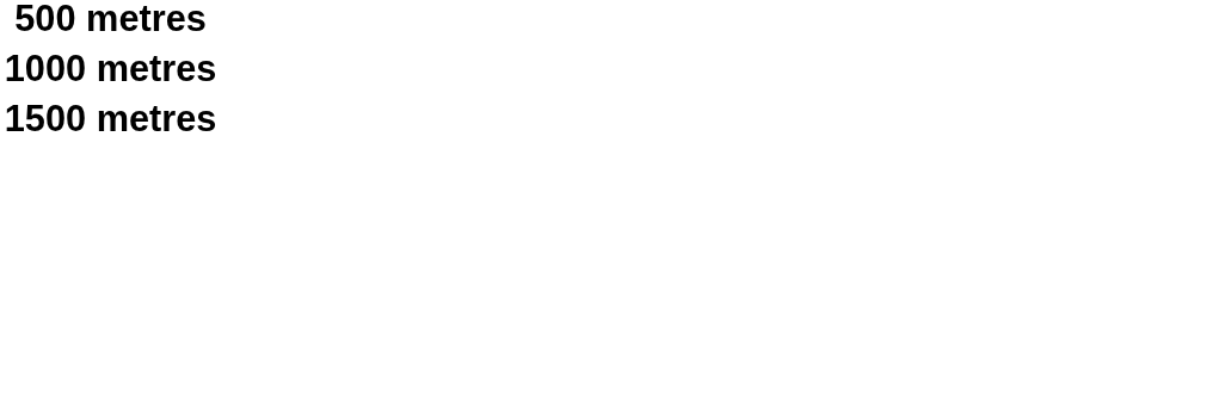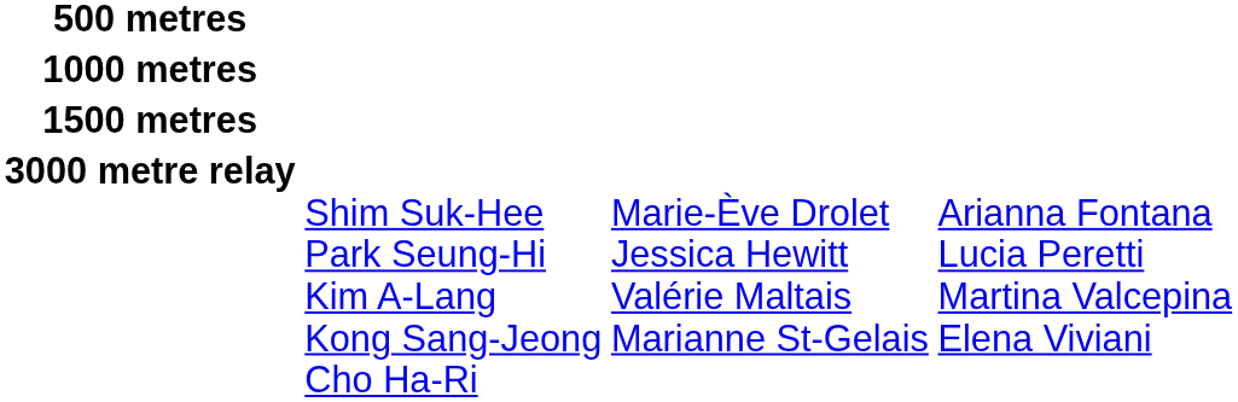+ row: 3000 metre relay | Shim Suk-Hee Park Seung-Hi Kim A-Lang Kong Sang-Jeong Cho Ha-Ri | Marie-Ève Drolet Jessica Hewitt Valérie Maltais Marianne St-Gelais | Arianna Fontana Lucia Peretti Martina Valcepina Elena Viviani
